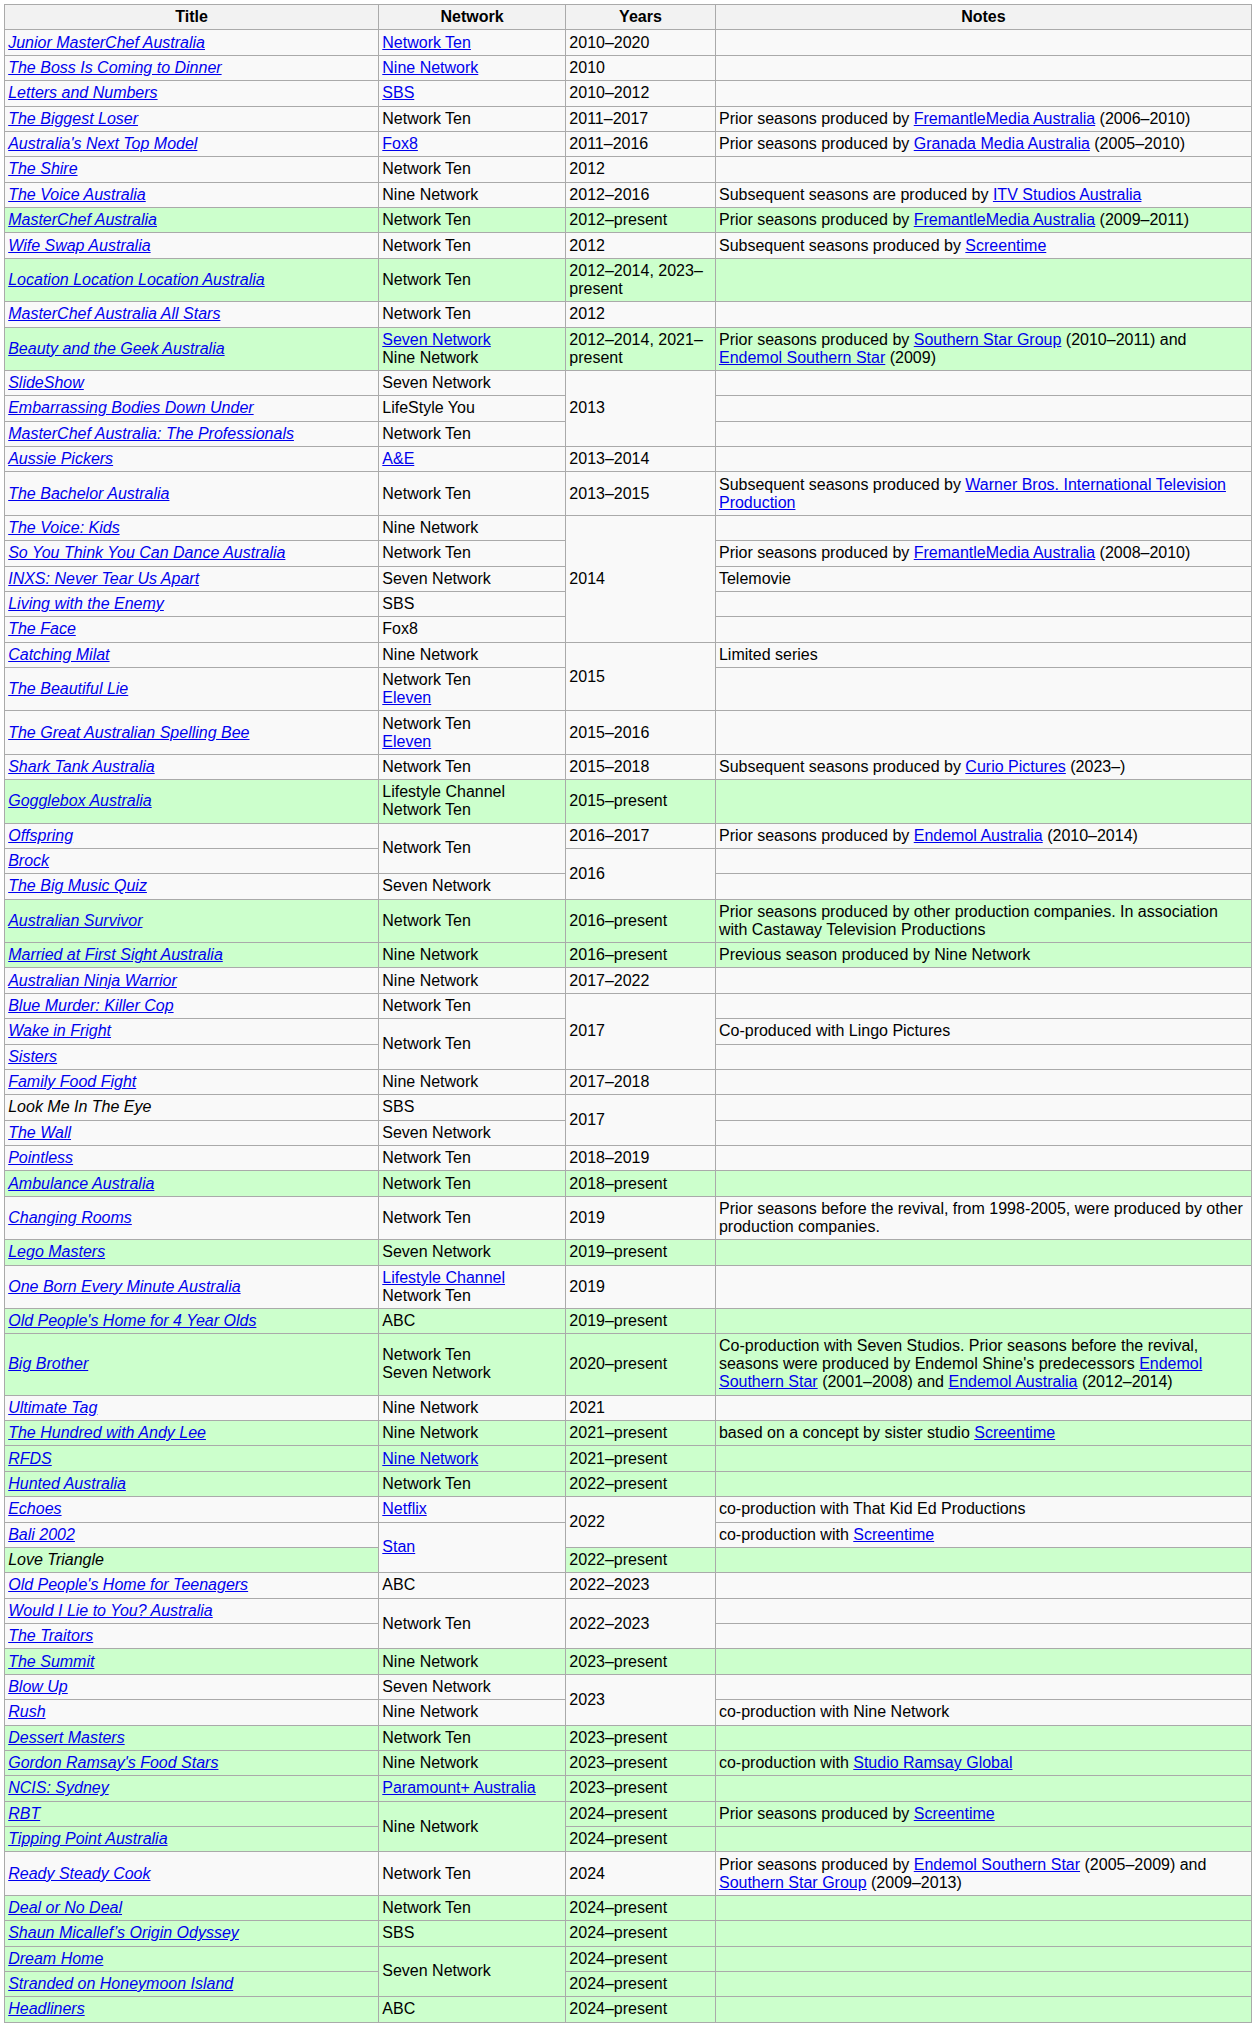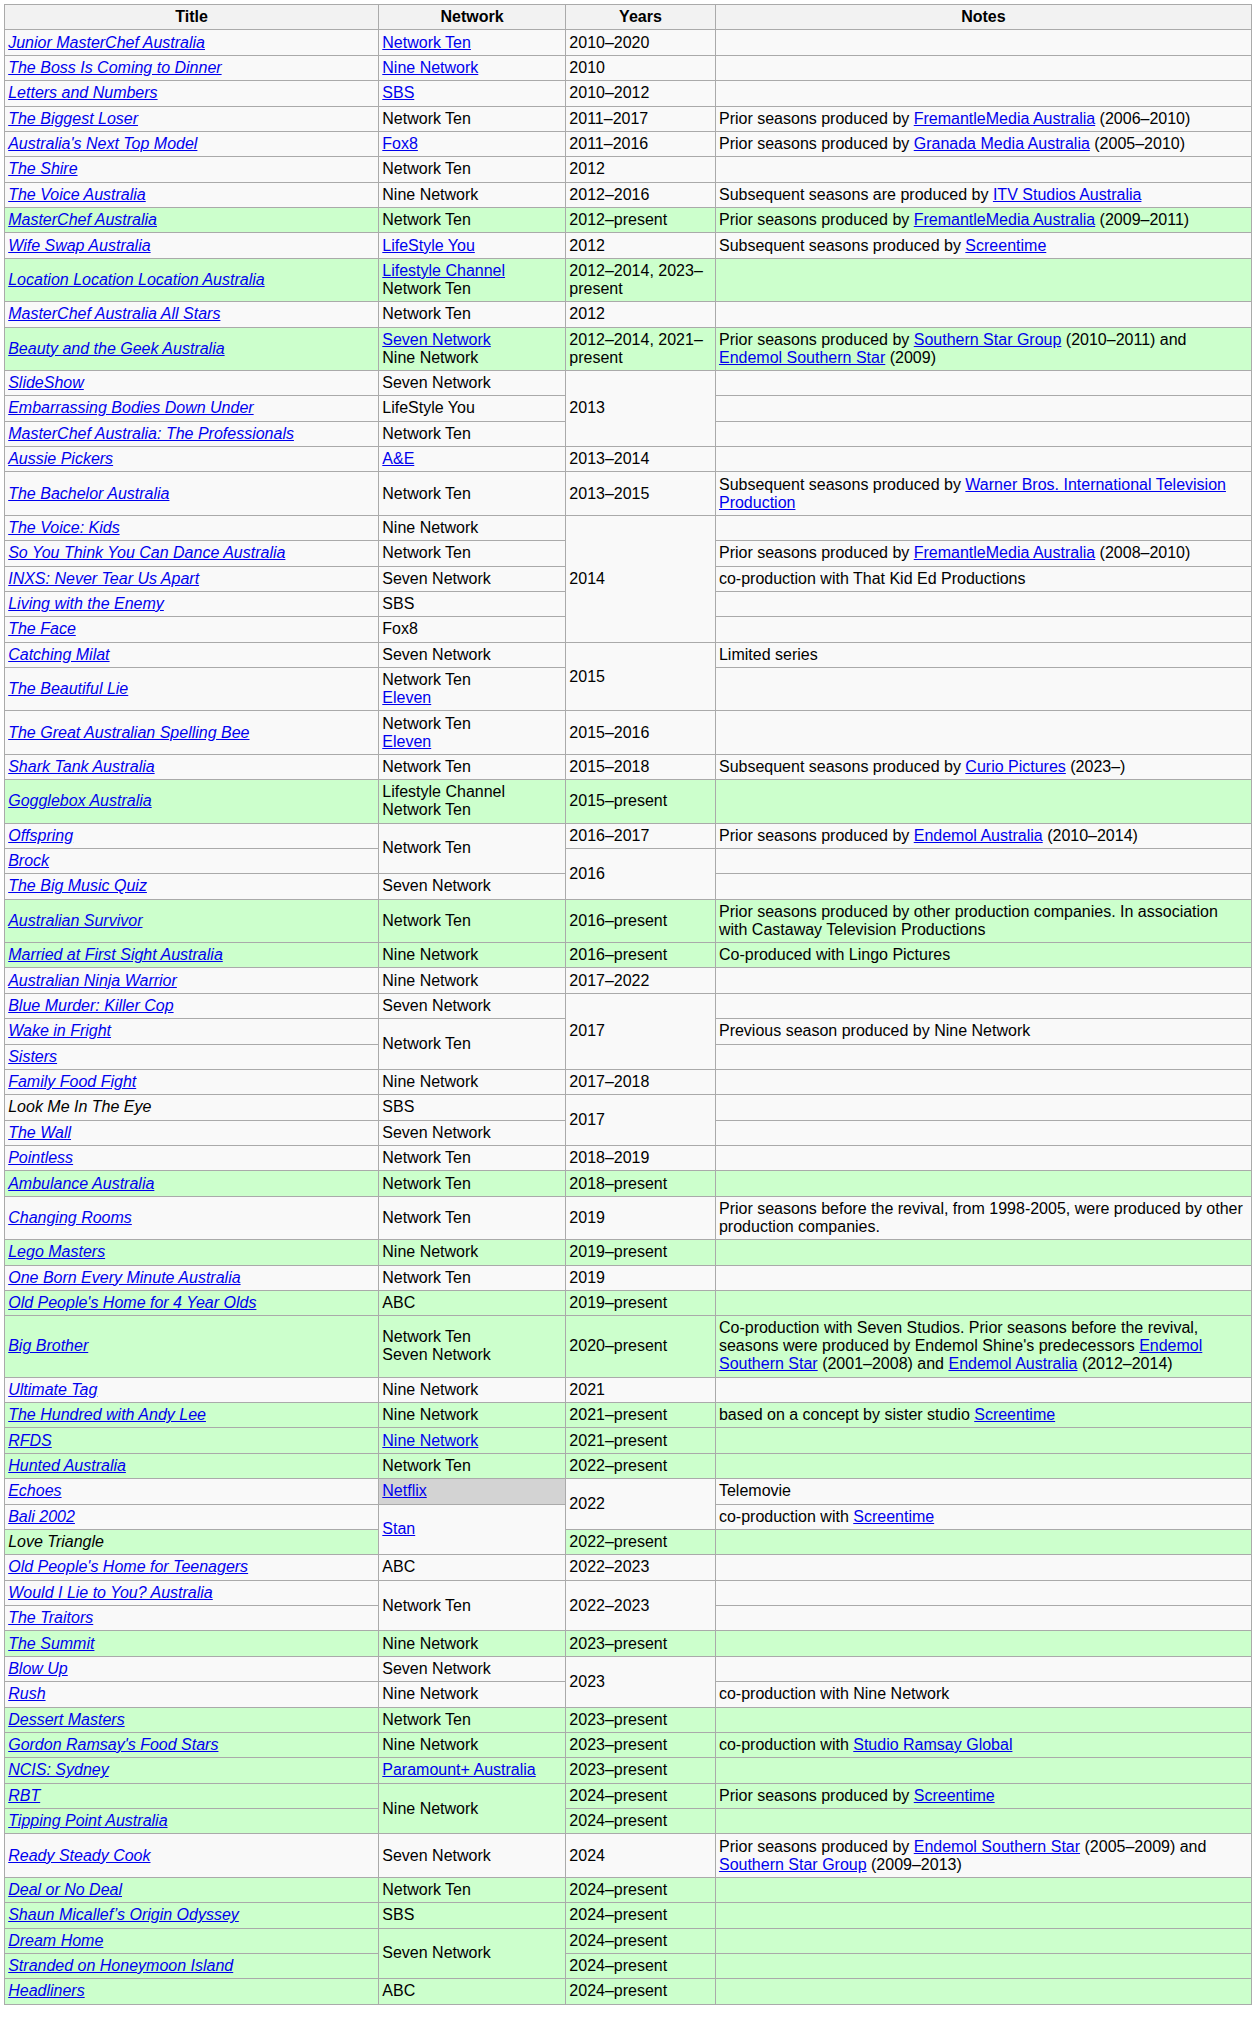Wife Swap Australia | Network: Network Ten -> LifeStyle You
Location Location Location Australia | Network: Network Ten -> Lifestyle Channel Network Ten
INXS: Never Tear Us Apart | Notes: Telemovie -> co-production with That Kid Ed Productions
Catching Milat | Network: Nine Network -> Seven Network
Married at First Sight Australia | Notes: Previous season produced by Nine Network -> Co-produced with Lingo Pictures
Blue Murder: Killer Cop | Network: Network Ten -> Seven Network
Wake in Fright | Notes: Co-produced with Lingo Pictures -> Previous season produced by Nine Network
Lego Masters | Network: Seven Network -> Nine Network
One Born Every Minute Australia | Network: Lifestyle Channel Network Ten -> Network Ten
Echoes | Network: no background -> lightgrey background
Echoes | Notes: co-production with That Kid Ed Productions -> Telemovie
Ready Steady Cook | Network: Network Ten -> Seven Network
